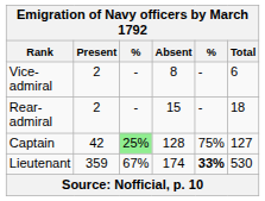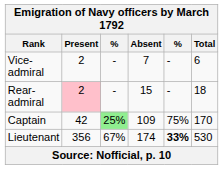Vice-admiral | Emigration of Navy officers by March 1792 / Absent: 8 -> 7
Rear-admiral | Emigration of Navy officers by March 1792 / Present: no background -> pink background
Captain | Emigration of Navy officers by March 1792 / Absent: 128 -> 109
Captain | Emigration of Navy officers by March 1792 / Total: 127 -> 170
Lieutenant | Emigration of Navy officers by March 1792 / Present: 359 -> 356
